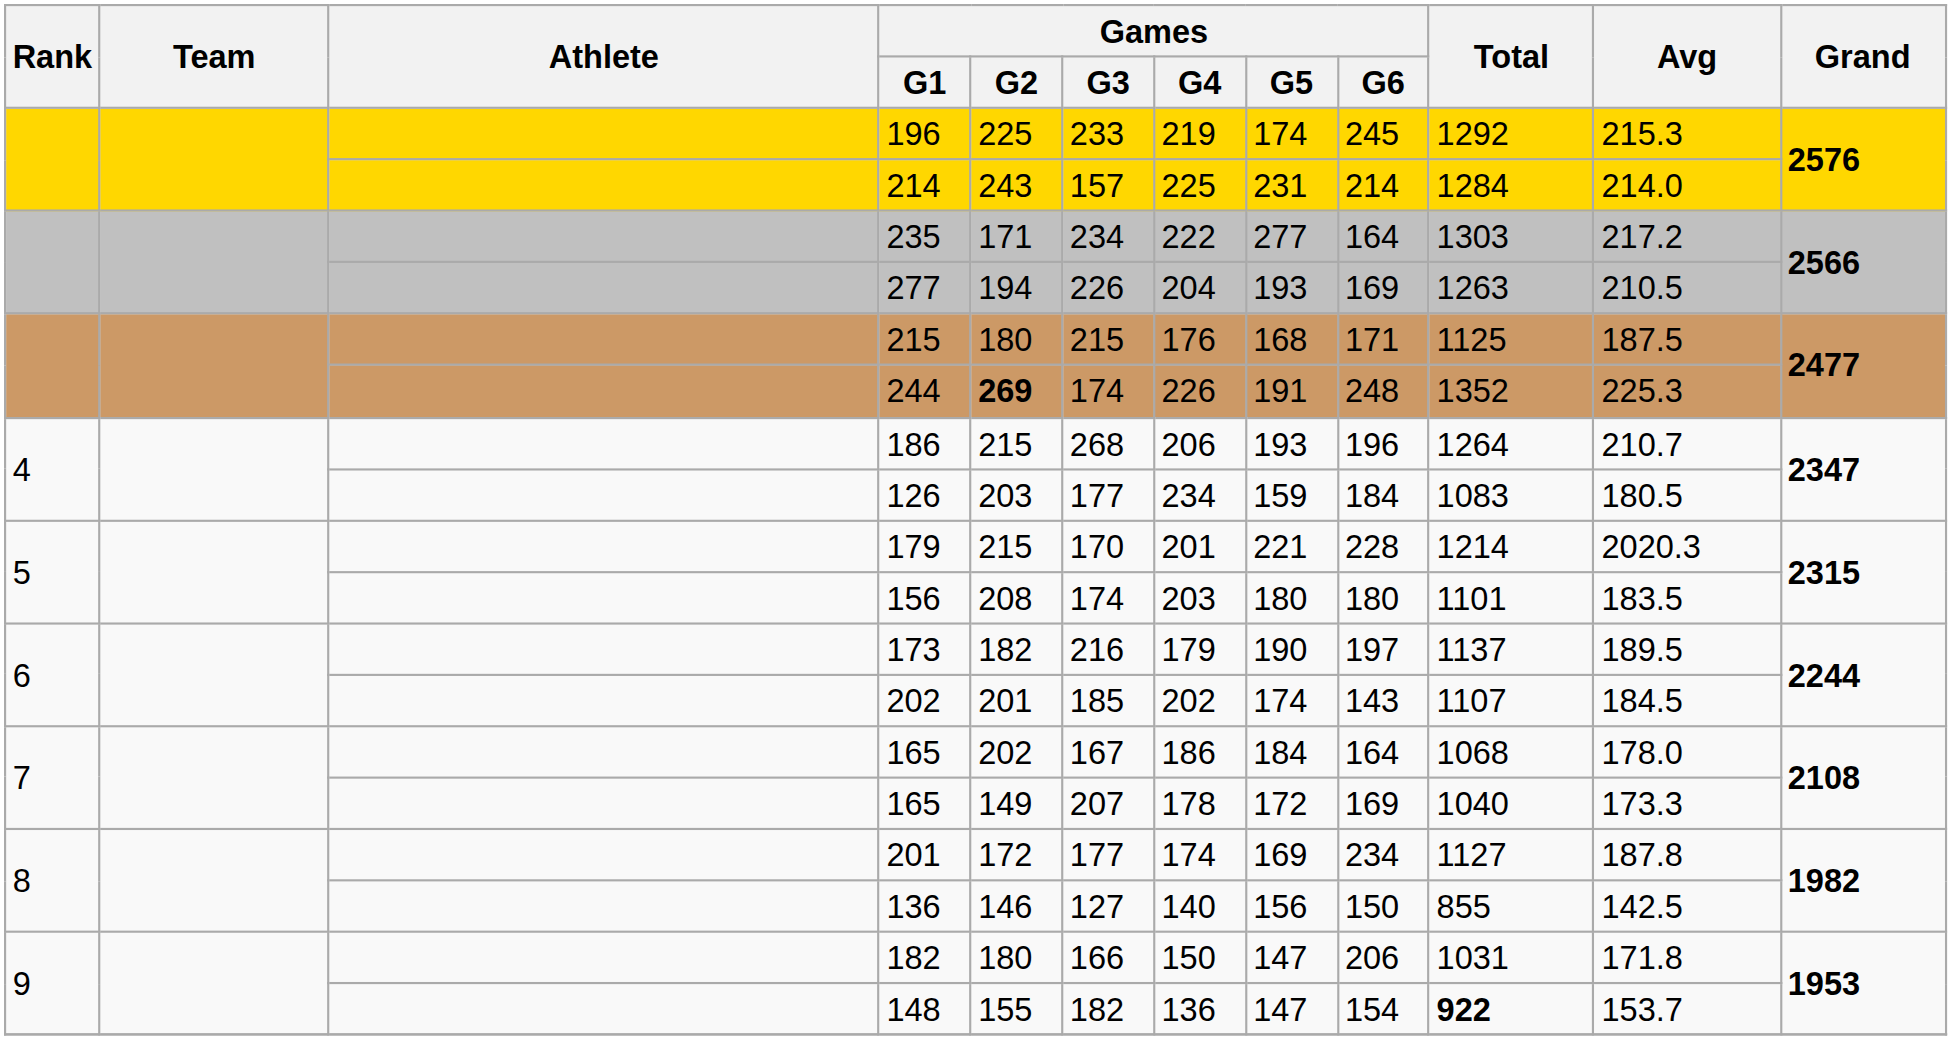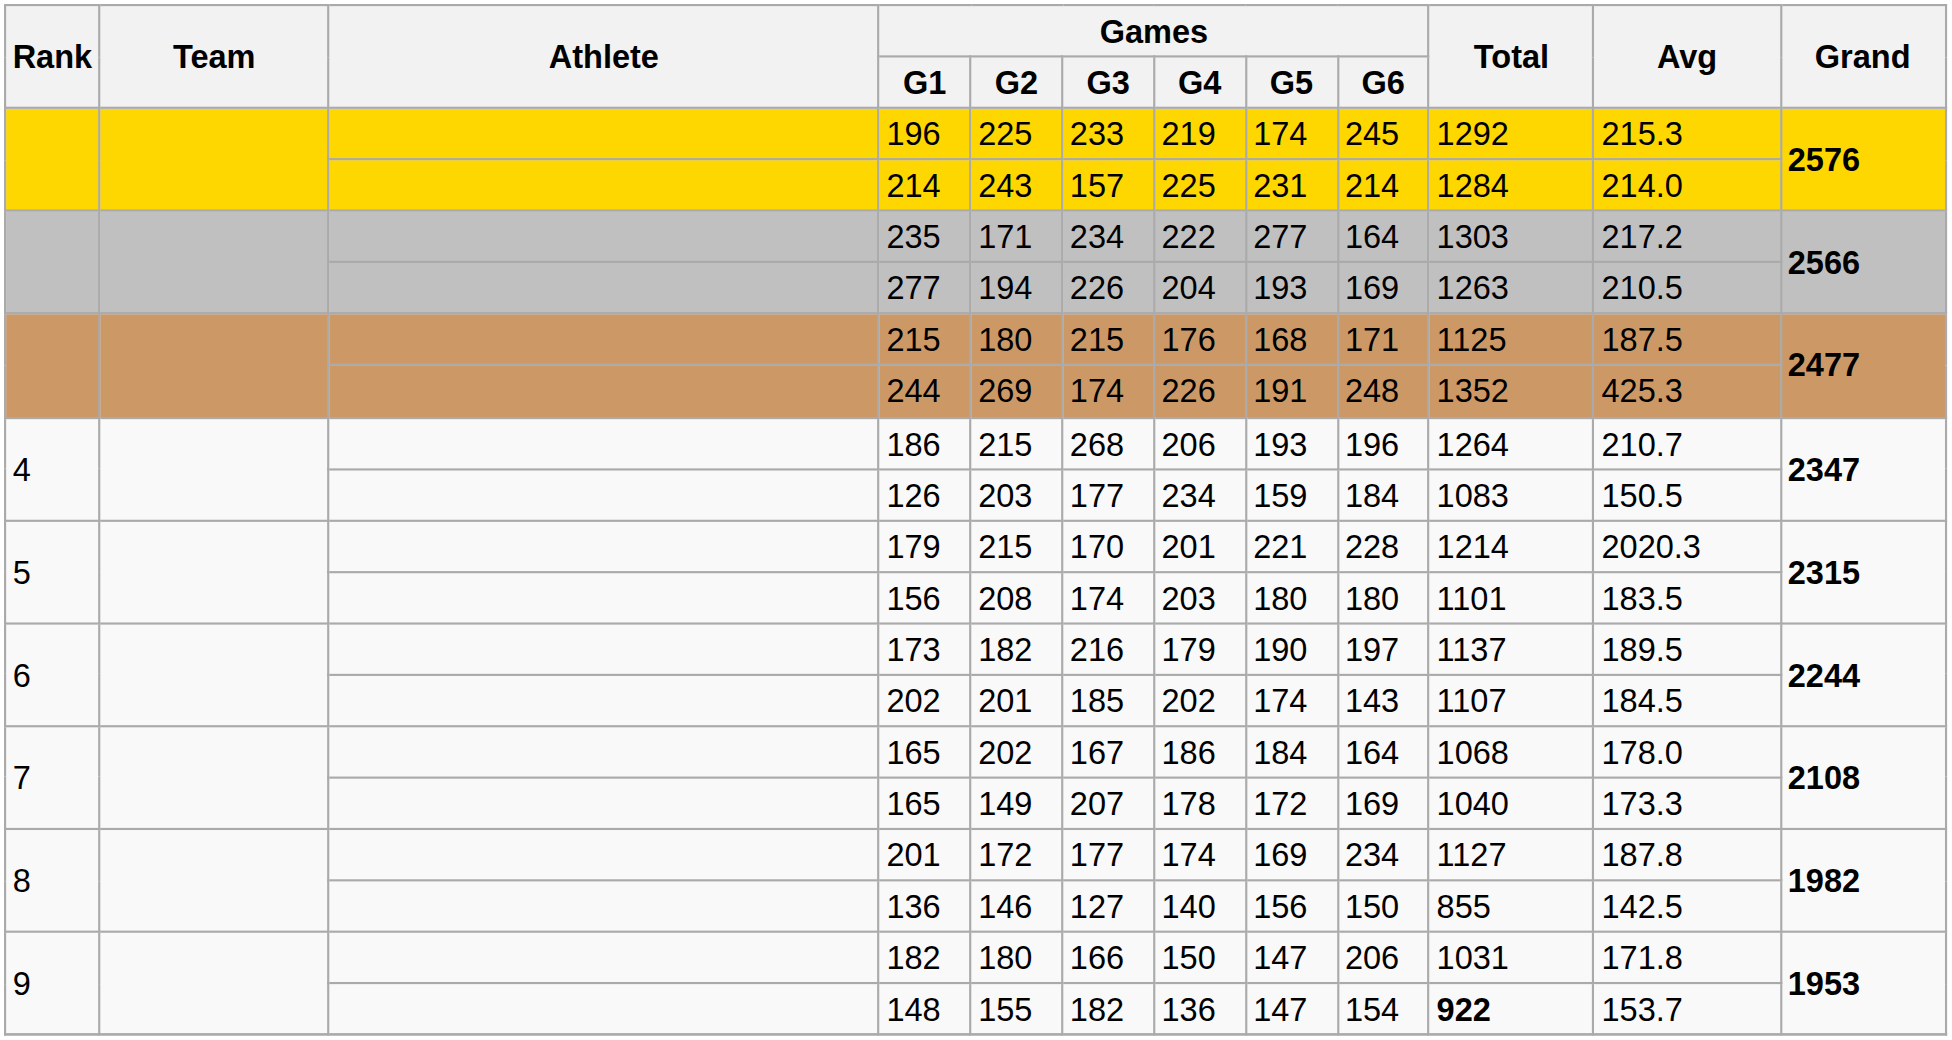244 | Games / G2: bold -> normal
244 | Avg: 225.3 -> 425.3
126 | Avg: 180.5 -> 150.5
